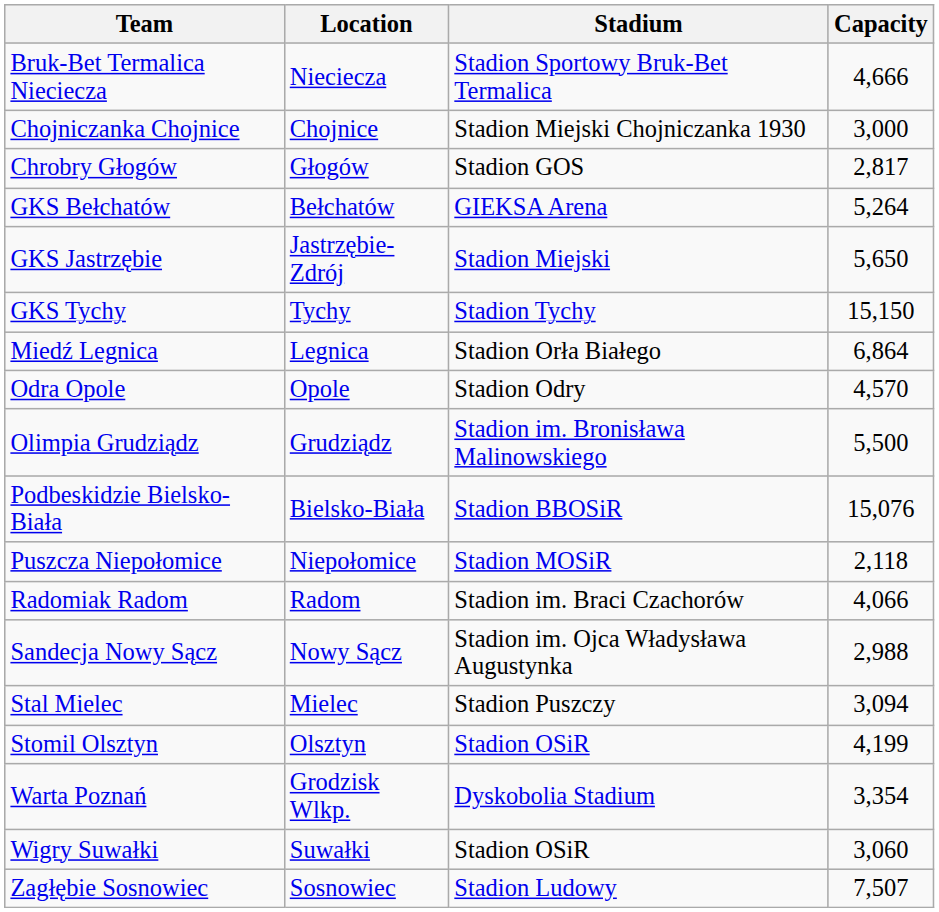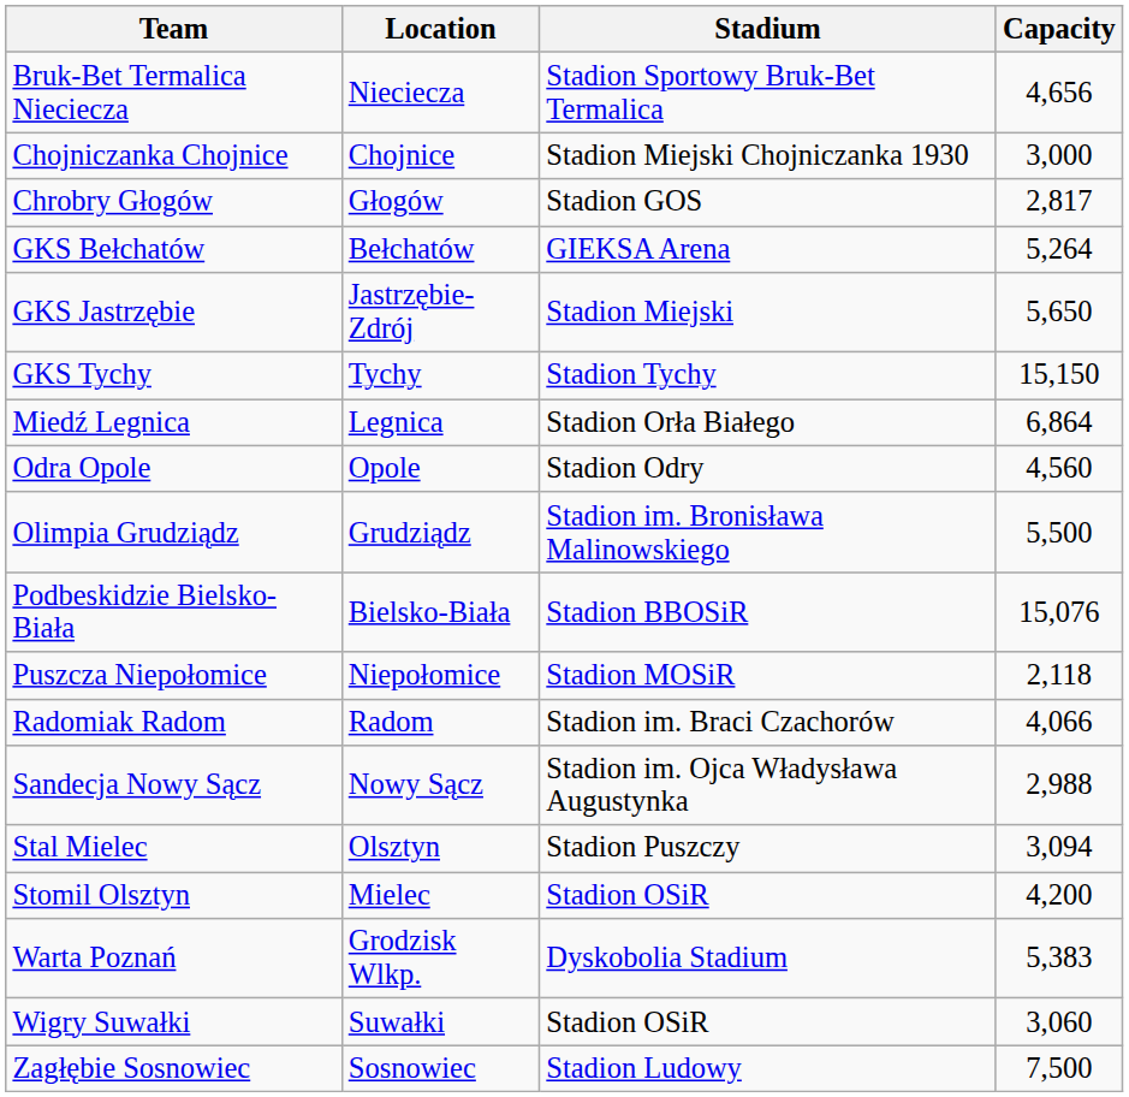Bruk-Bet Termalica Nieciecza | Capacity: 4,666 -> 4,656
Odra Opole | Capacity: 4,570 -> 4,560
Stal Mielec | Location: Mielec -> Olsztyn
Stomil Olsztyn | Location: Olsztyn -> Mielec
Stomil Olsztyn | Capacity: 4,199 -> 4,200
Warta Poznań | Capacity: 3,354 -> 5,383
Zagłębie Sosnowiec | Capacity: 7,507 -> 7,500
